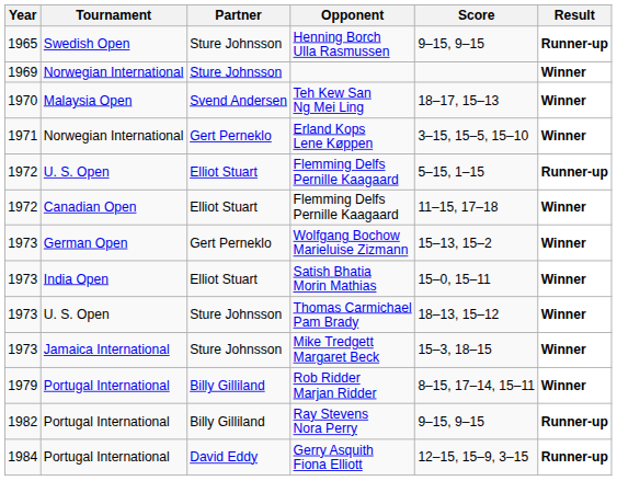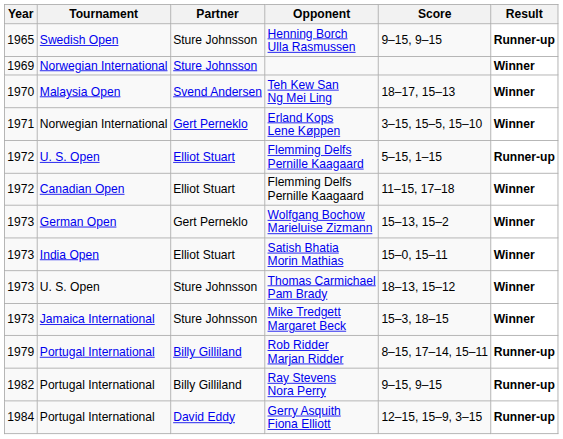Rob Ridder Marjan Ridder | Result: Winner -> Runner-up
